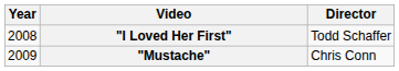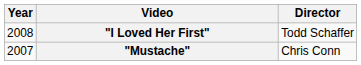"Mustache" | Year: 2009 -> 2007
